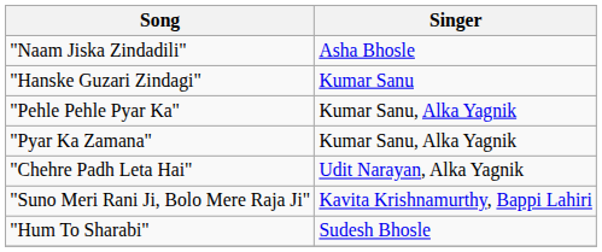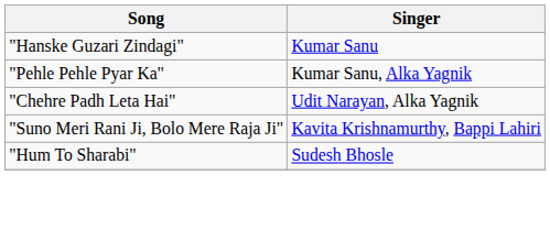- row: "Naam Jiska Zindadili" | Asha Bhosle
- row: "Pyar Ka Zamana" | Kumar Sanu, Alka Yagnik
